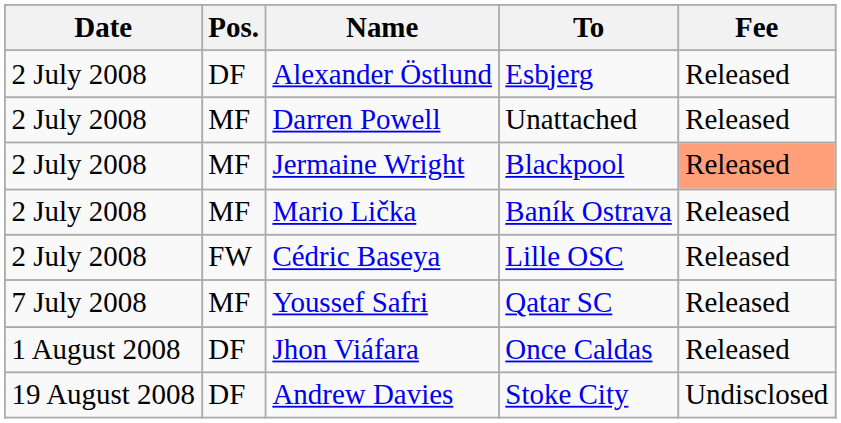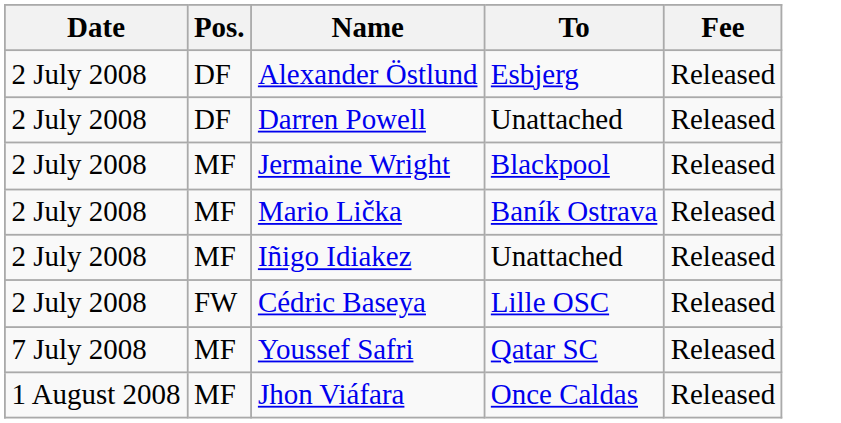Darren Powell | Pos.: MF -> DF
Jermaine Wright | Fee: lightsalmon background -> no background
+ row: 2 July 2008 | MF | Iñigo Idiakez | Unattached | Released
Jhon Viáfara | Pos.: DF -> MF
- row: 19 August 2008 | DF | Andrew Davies | Stoke City | Undisclosed
